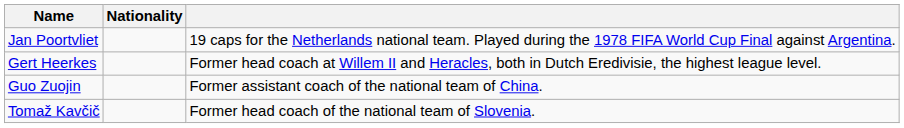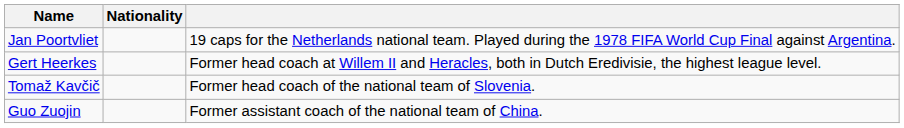rows swapped: Guo Zuojin <-> Tomaž Kavčič
